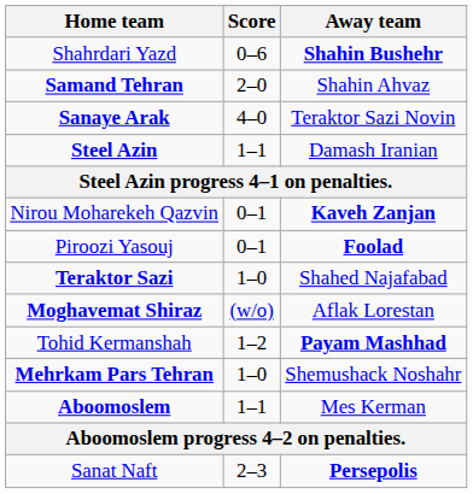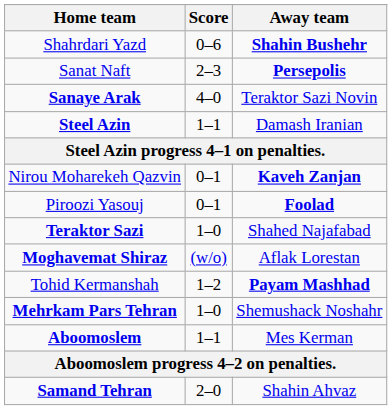rows swapped: Samand Tehran <-> Sanat Naft
